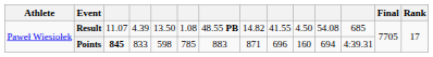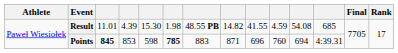Result | column 3: 11.07 -> 11.01
Result | column 5: 13.50 -> 15.30
Result | column 6: 1.08 -> 1.98
Result | column 10: 4.50 -> 4.59
Points | column 4: 833 -> 853
Points | column 6: normal -> bold
Points | column 10: 160 -> 760
